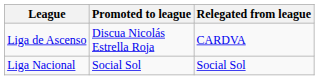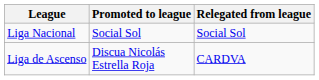rows swapped: Liga Nacional <-> Liga de Ascenso
